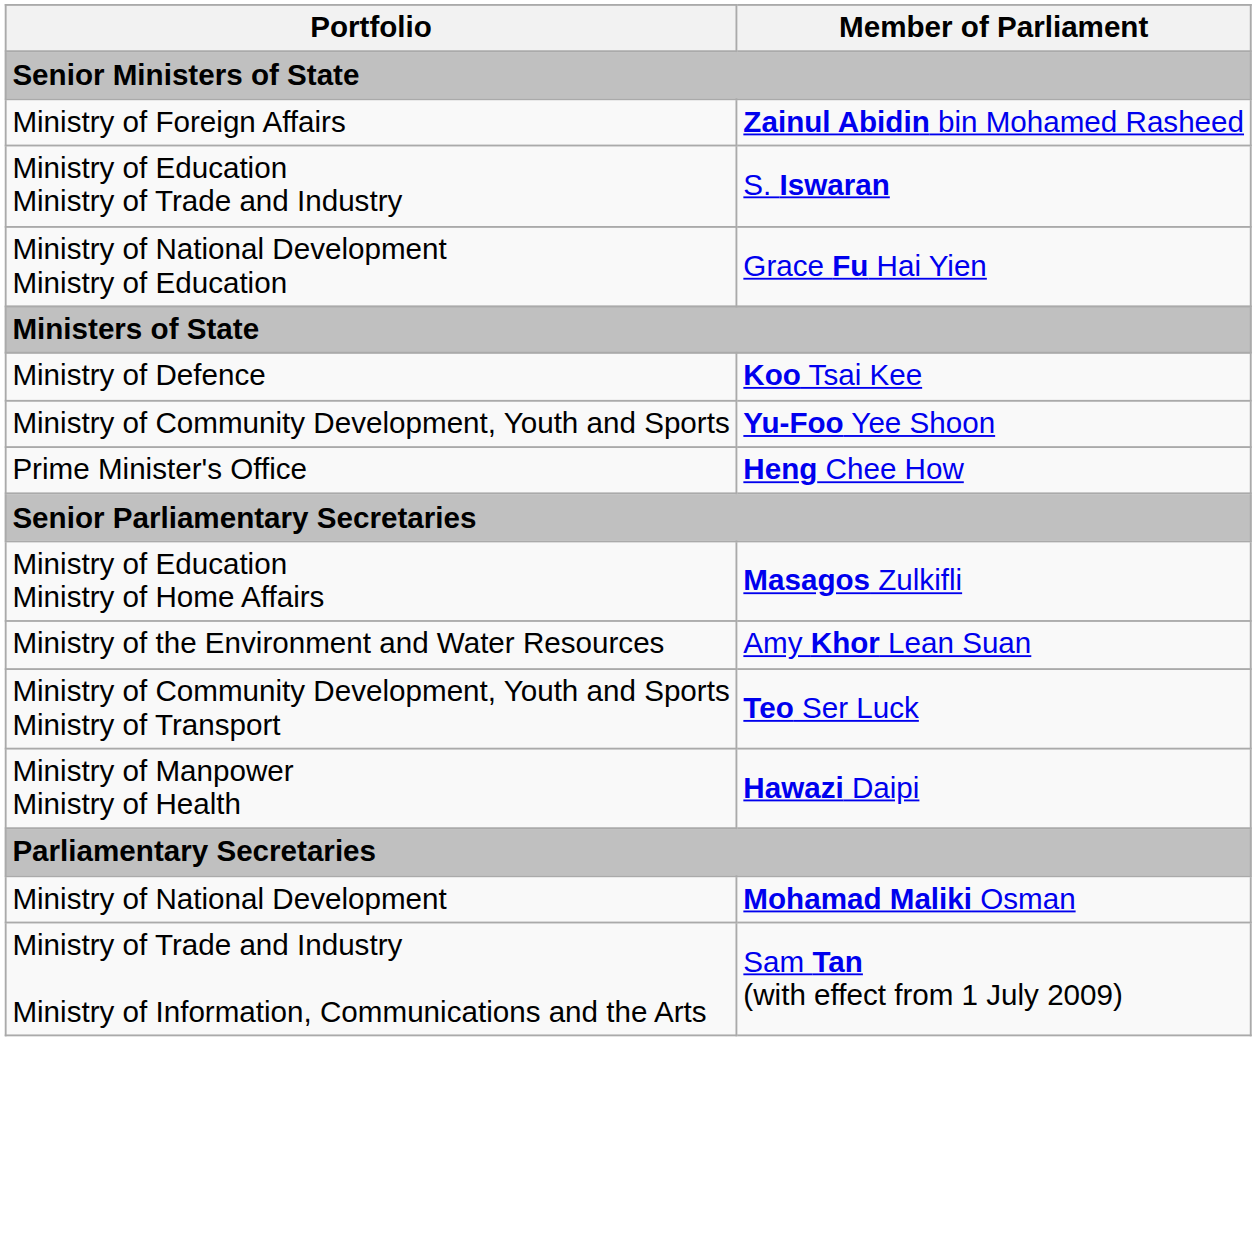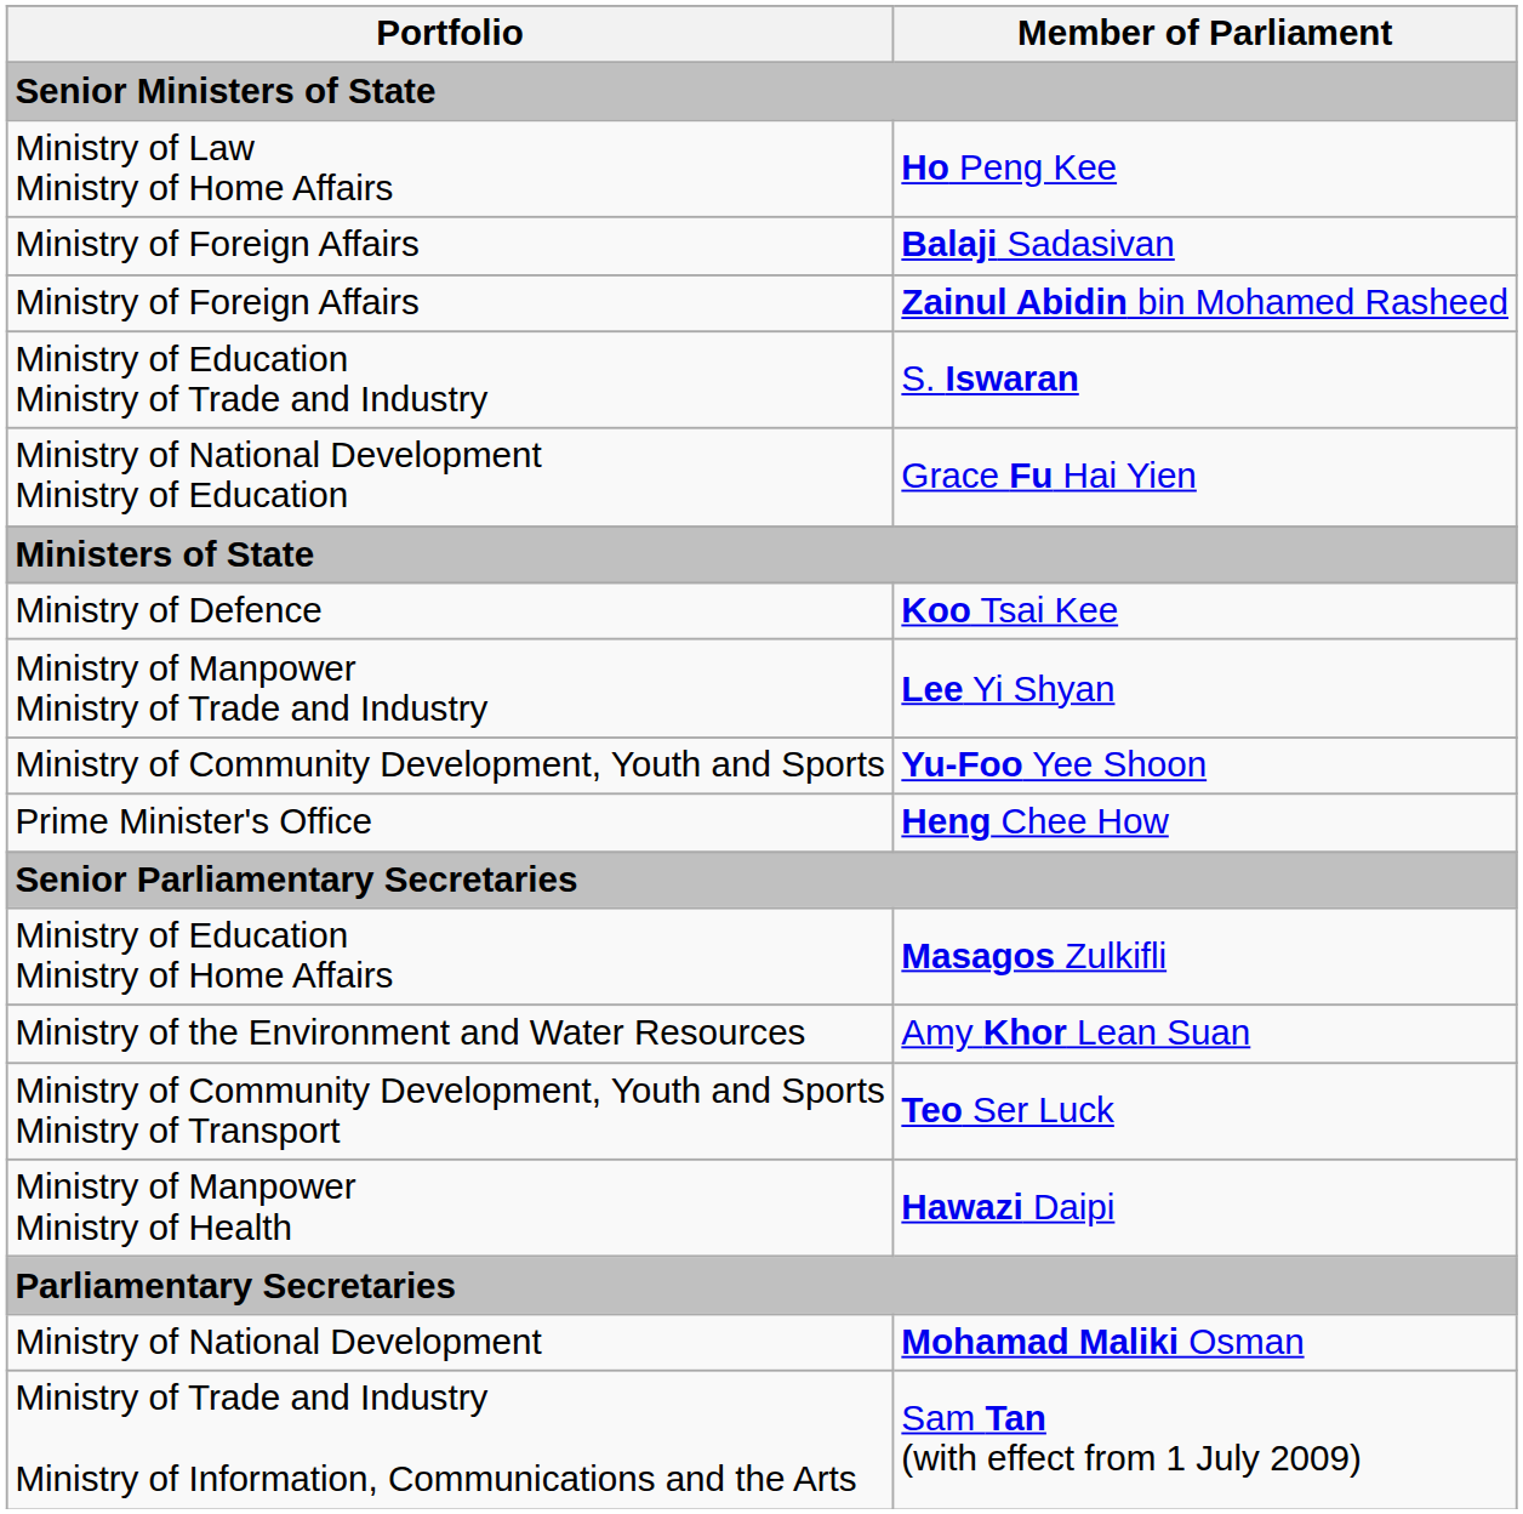+ row: Ministry of Law Ministry of Home Affairs | Ho Peng Kee
+ row: Ministry of Foreign Affairs | Balaji Sadasivan
+ row: Ministry of Manpower Ministry of Trade and Industry | Lee Yi Shyan
